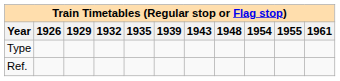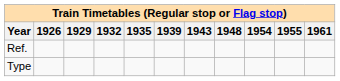rows swapped: Ref. <-> Type
